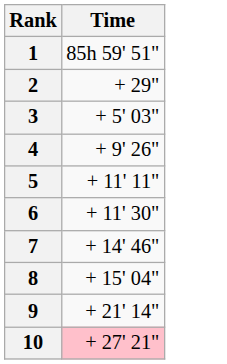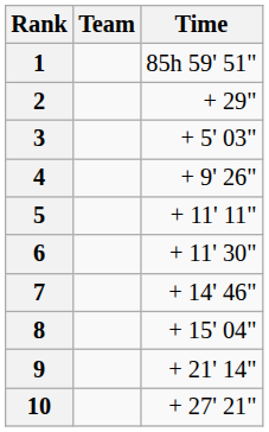+ column: Team
10 | Time: pink background -> no background
